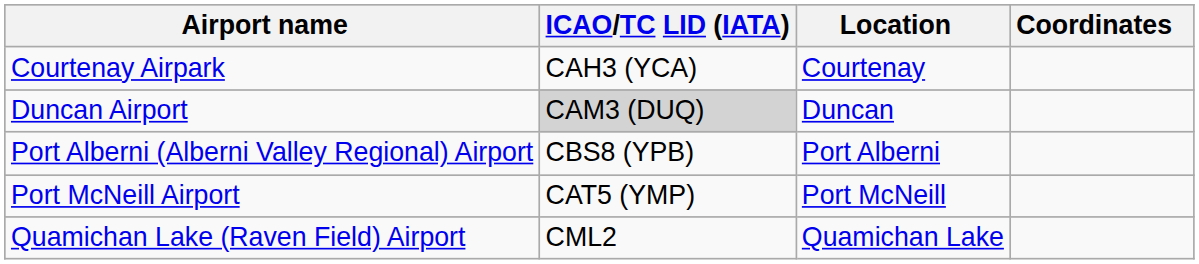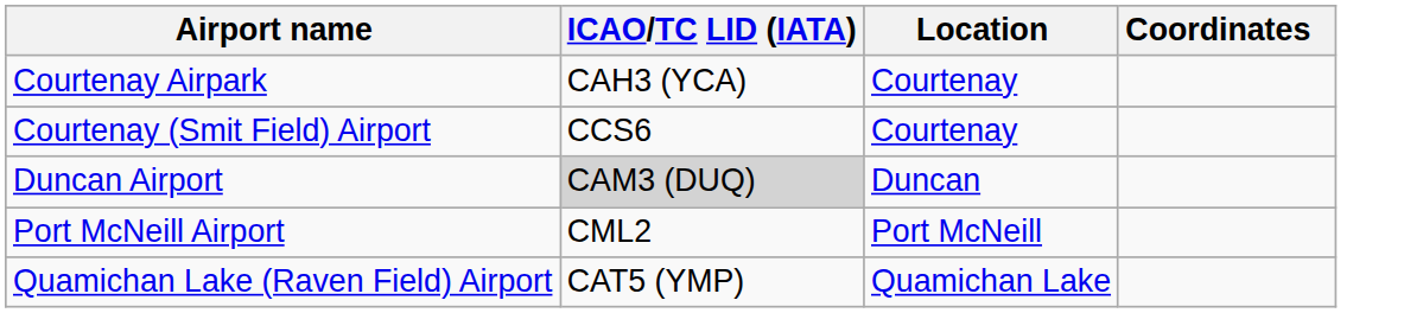+ row: Courtenay (Smit Field) Airport | CCS6 | Courtenay
- row: Port Alberni (Alberni Valley Regional) Airport | CBS8 (YPB) | Port Alberni
Port McNeill Airport | ICAO/TC LID (IATA): CAT5 (YMP) -> CML2
Quamichan Lake (Raven Field) Airport | ICAO/TC LID (IATA): CML2 -> CAT5 (YMP)
